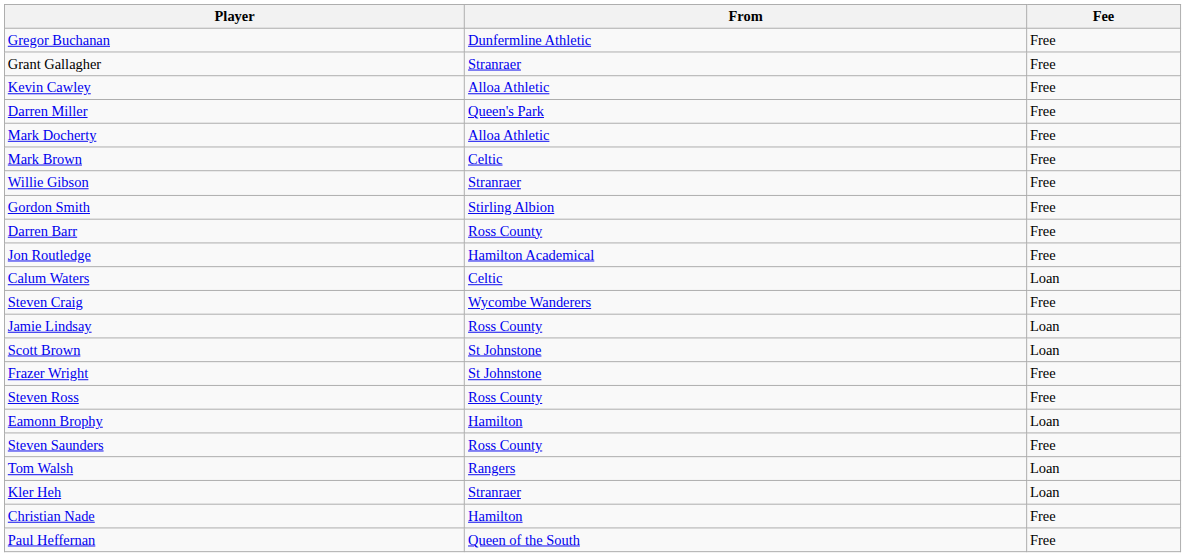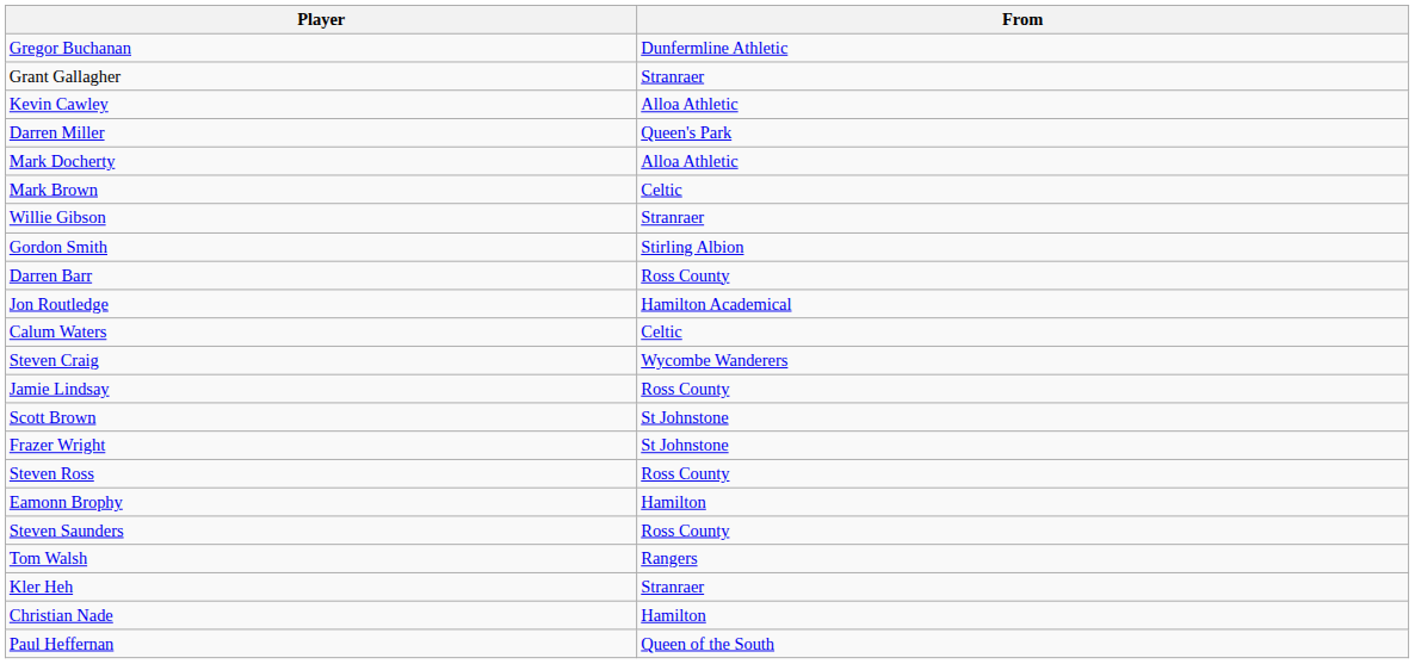- column: Fee | Free | Free | Free | Free | Free | Free | Free | Free | Free | Free | Loan | Free | Loan | Loan | Free | Free | Loan | Free | Loan | Loan | Free | Free
